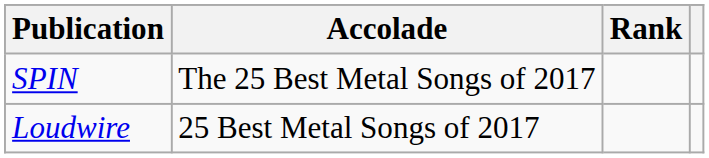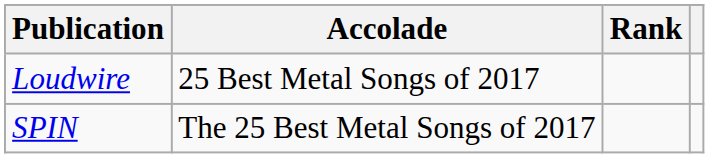rows swapped: Loudwire <-> SPIN
